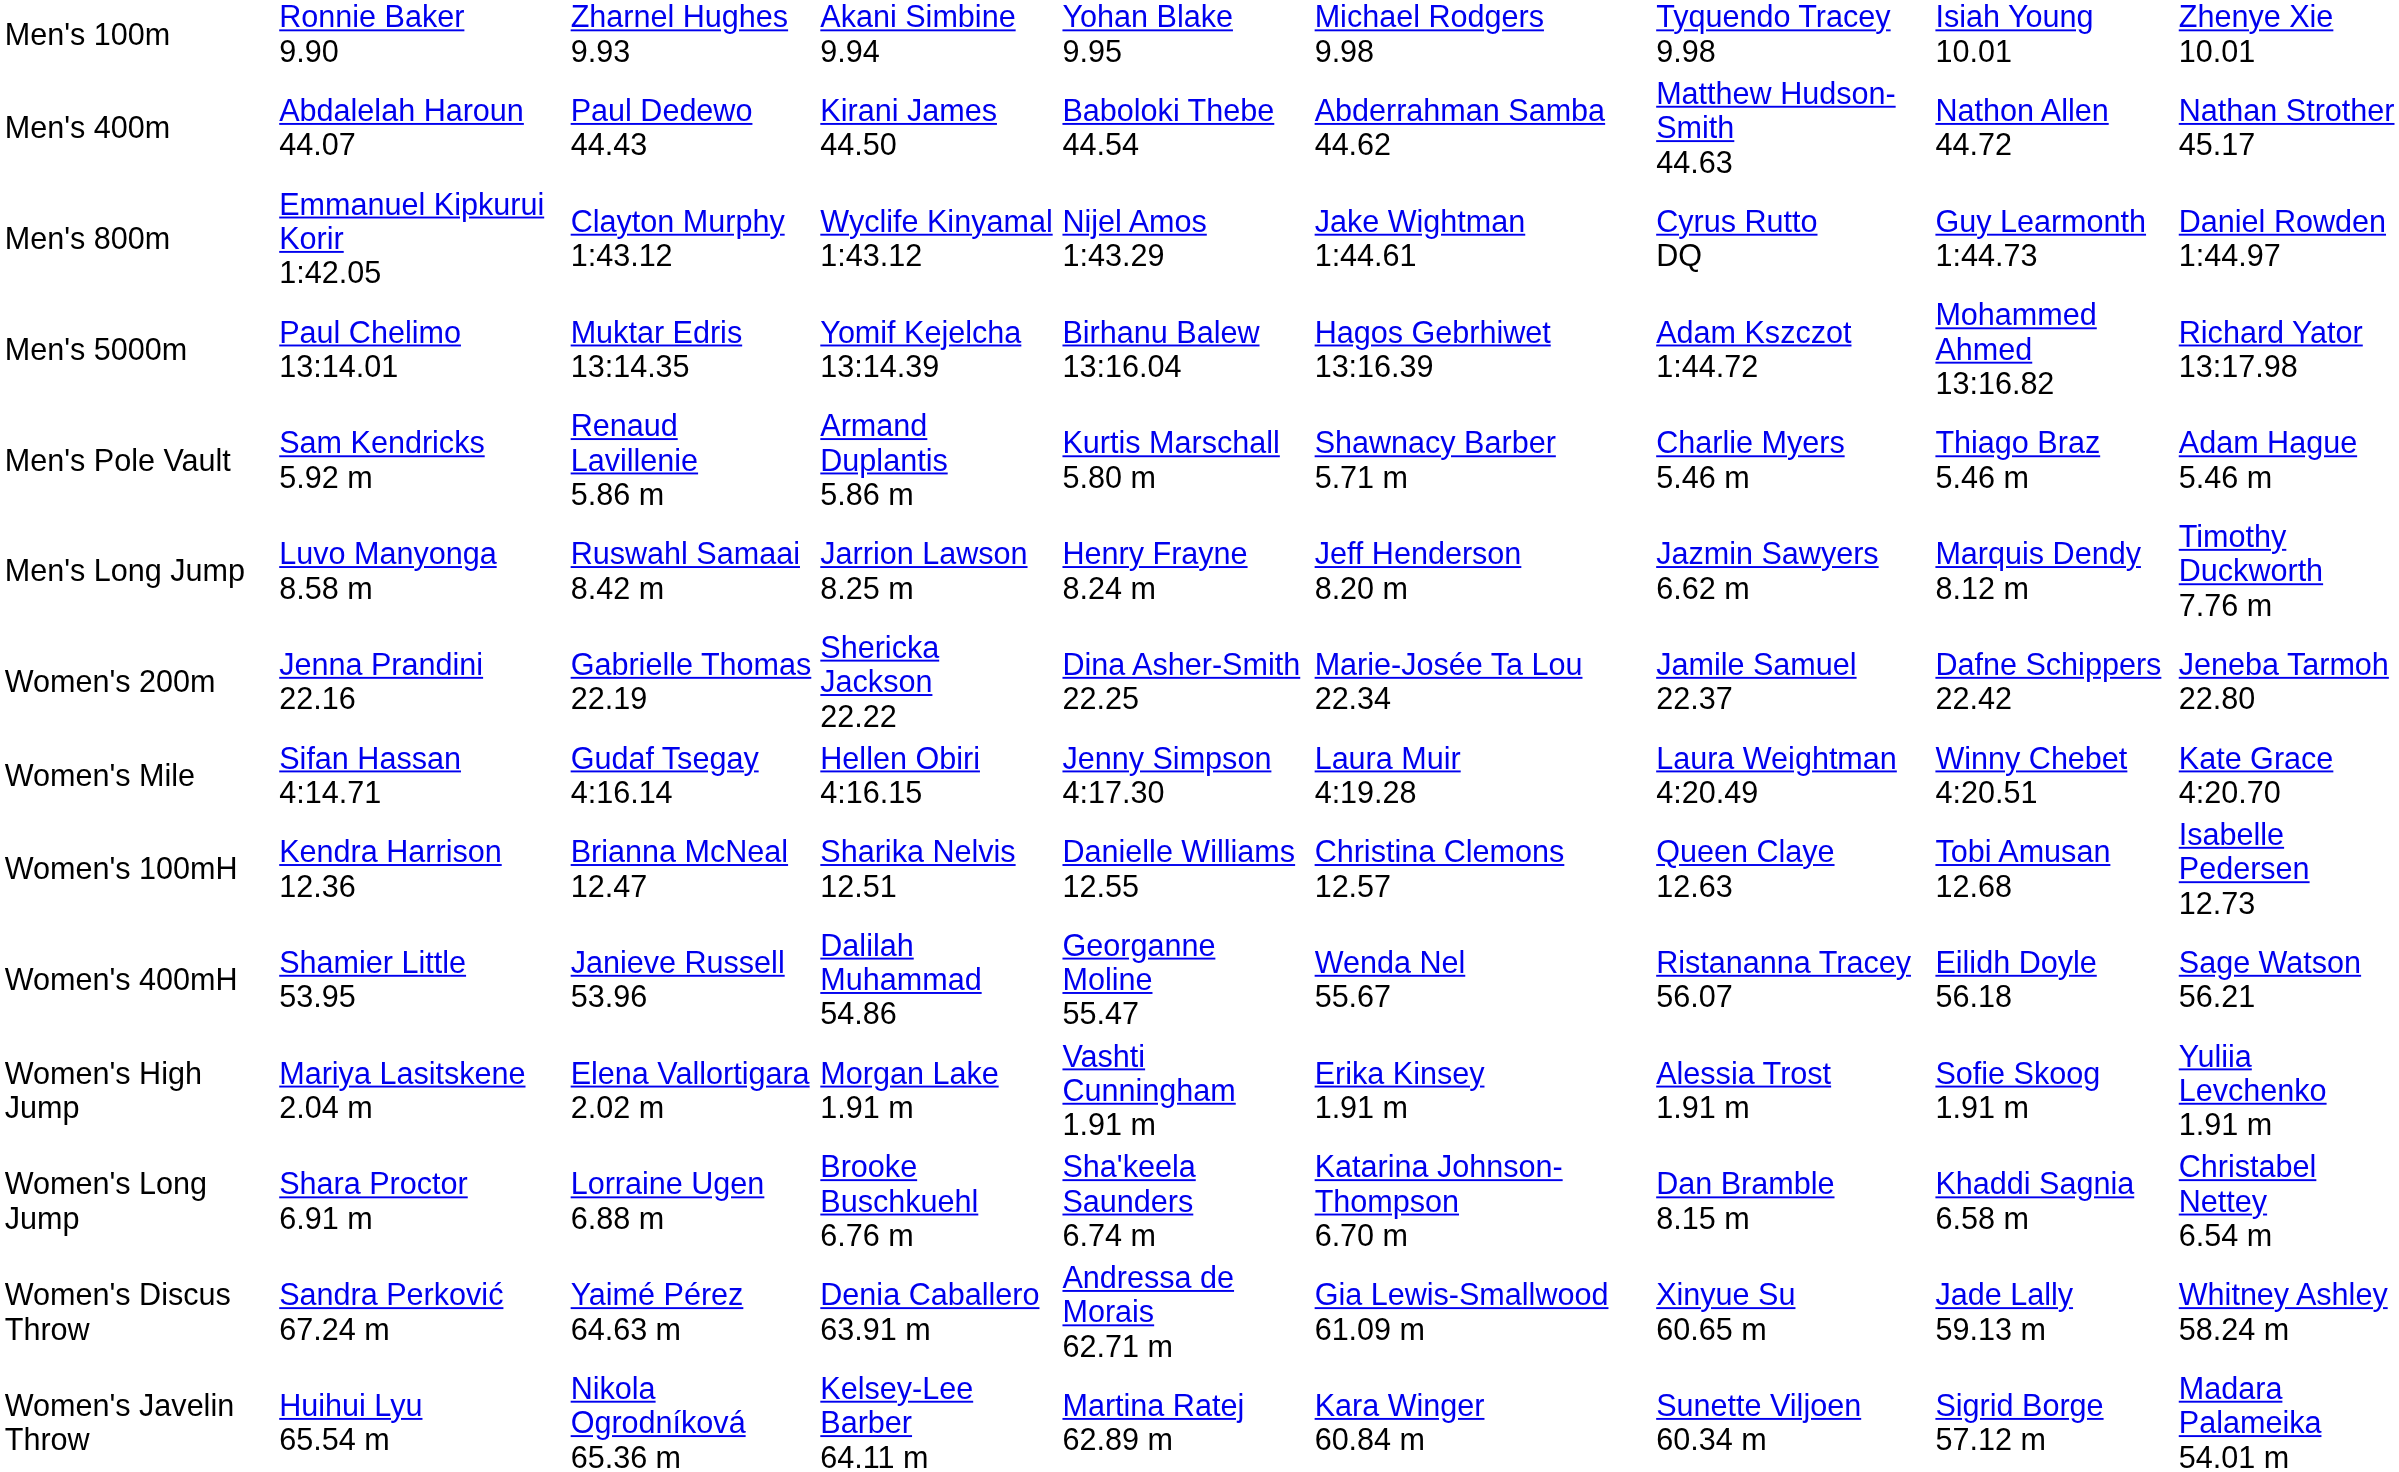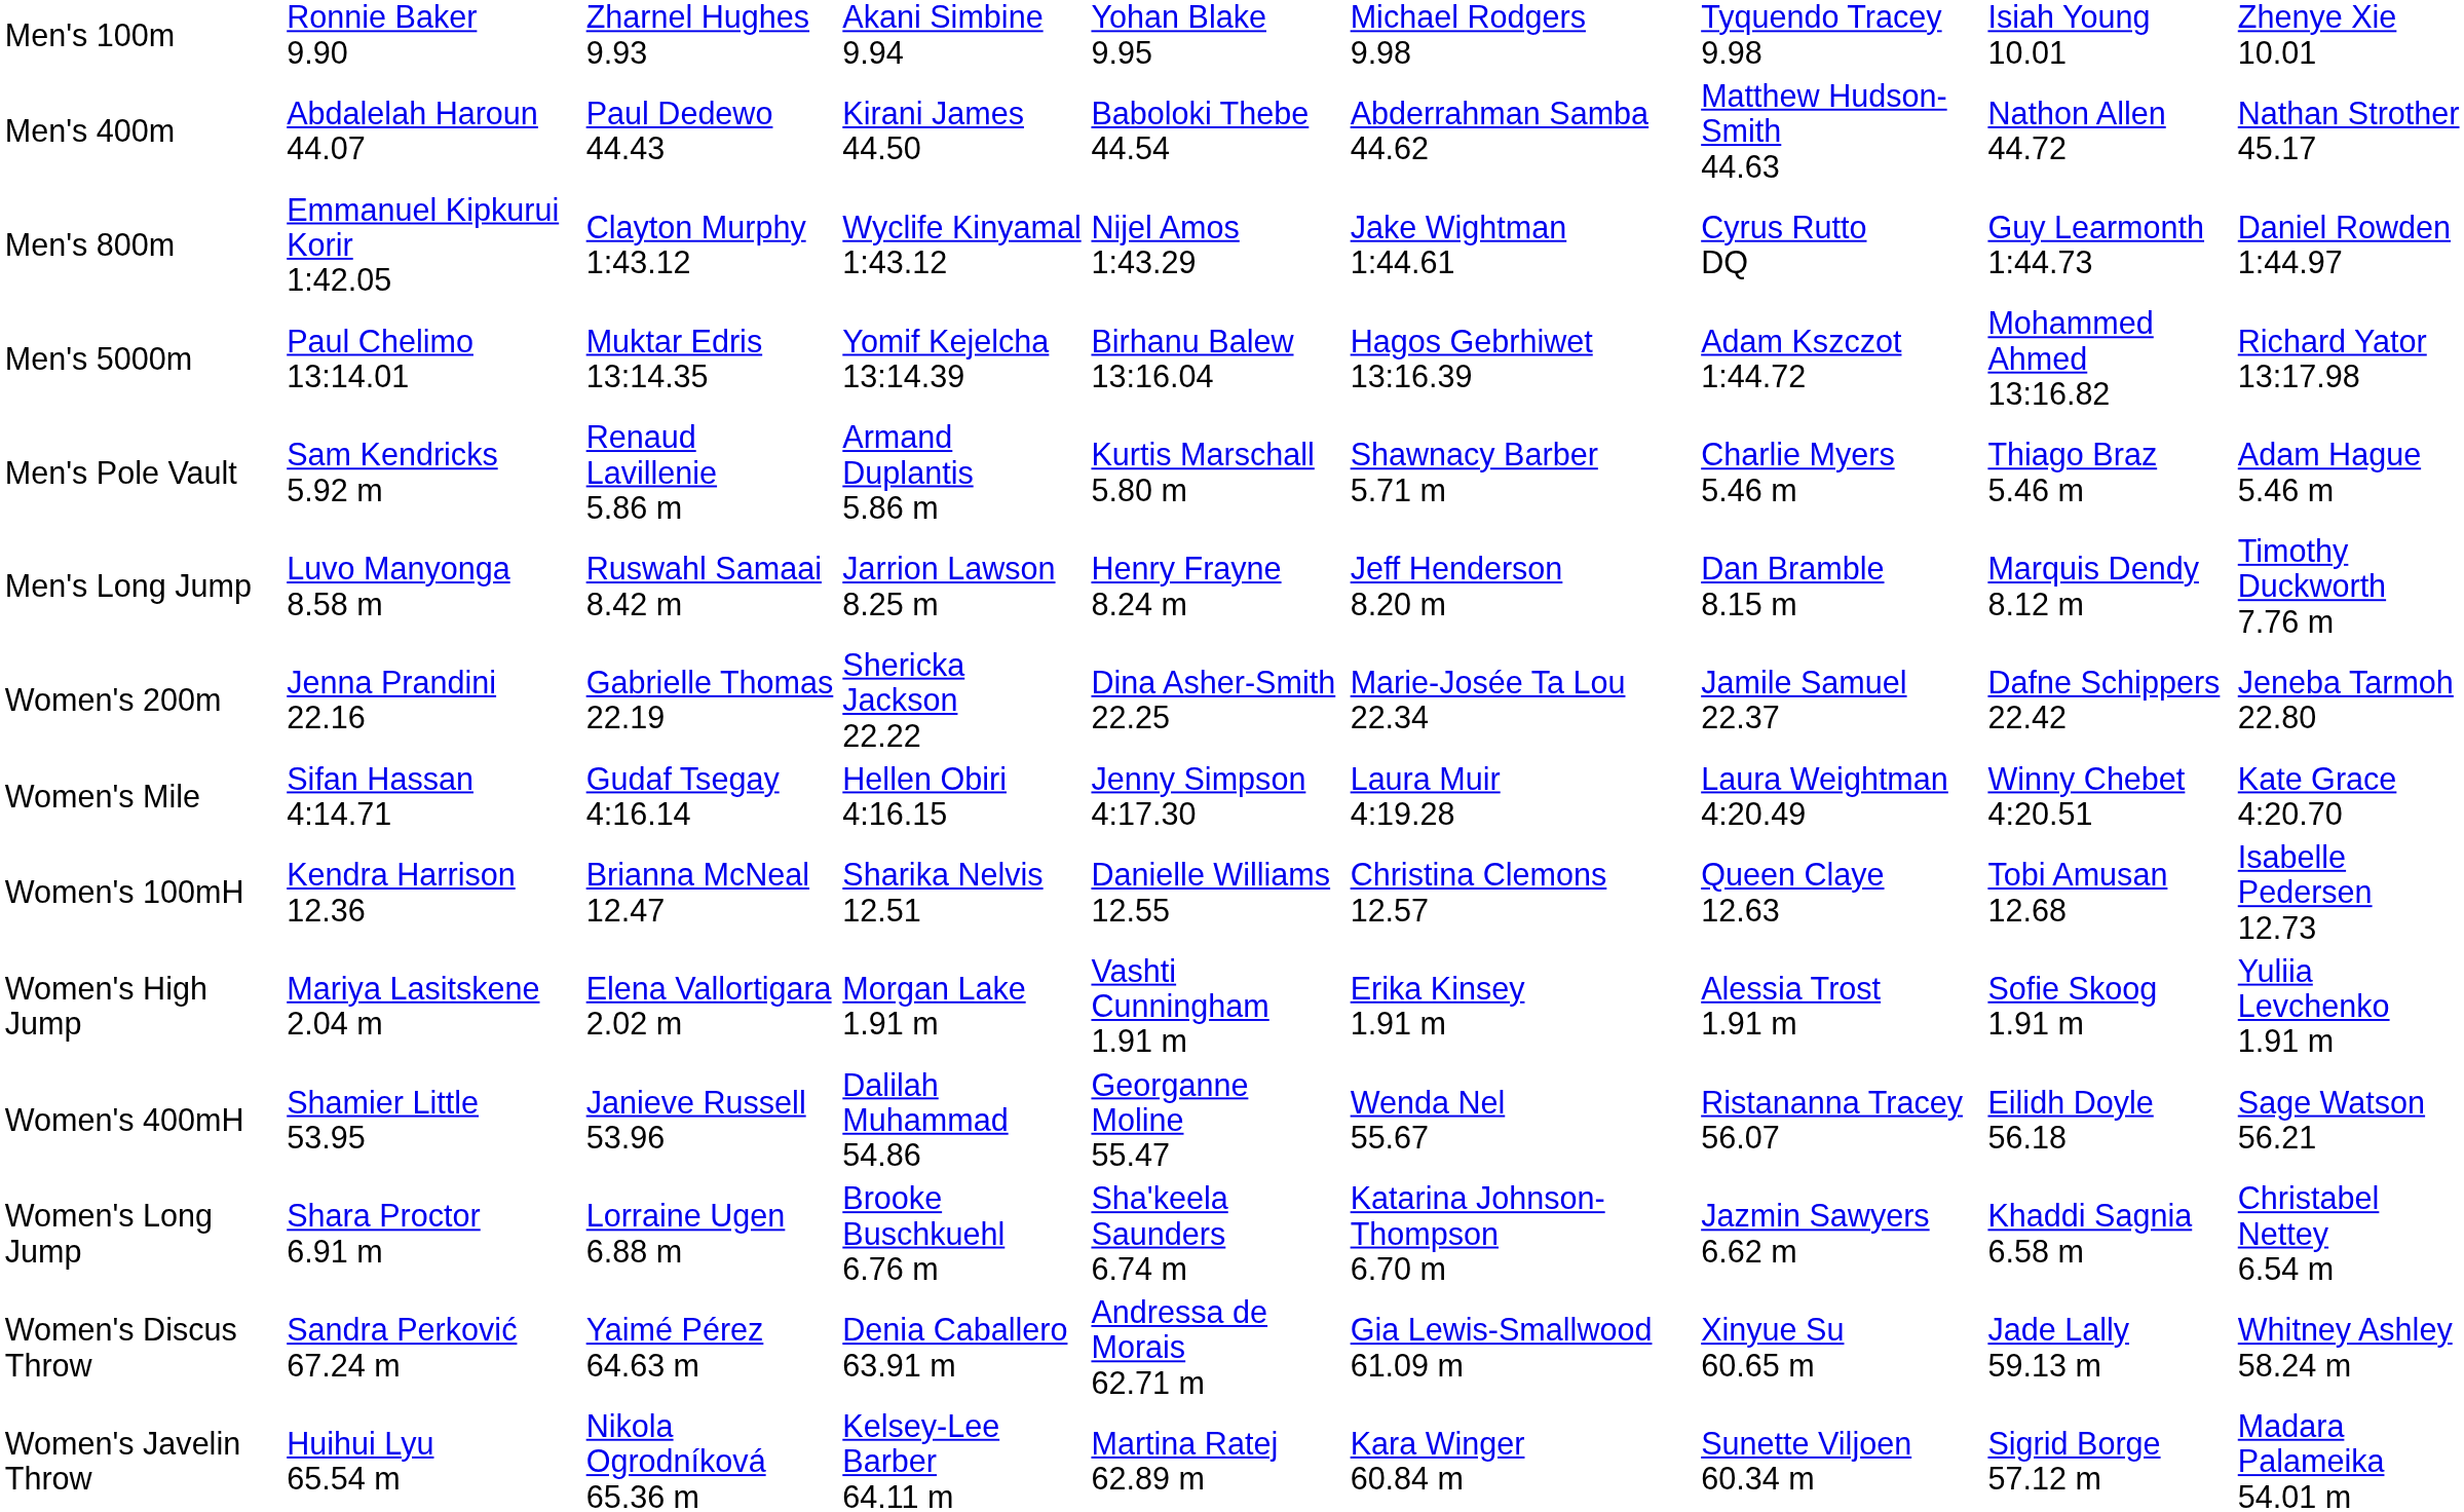Men's Long Jump | column 7: Jazmin Sawyers 6.62 m -> Dan Bramble 8.15 m
rows swapped: Women's 400mH <-> Women's High Jump
Women's Long Jump | column 7: Dan Bramble 8.15 m -> Jazmin Sawyers 6.62 m
